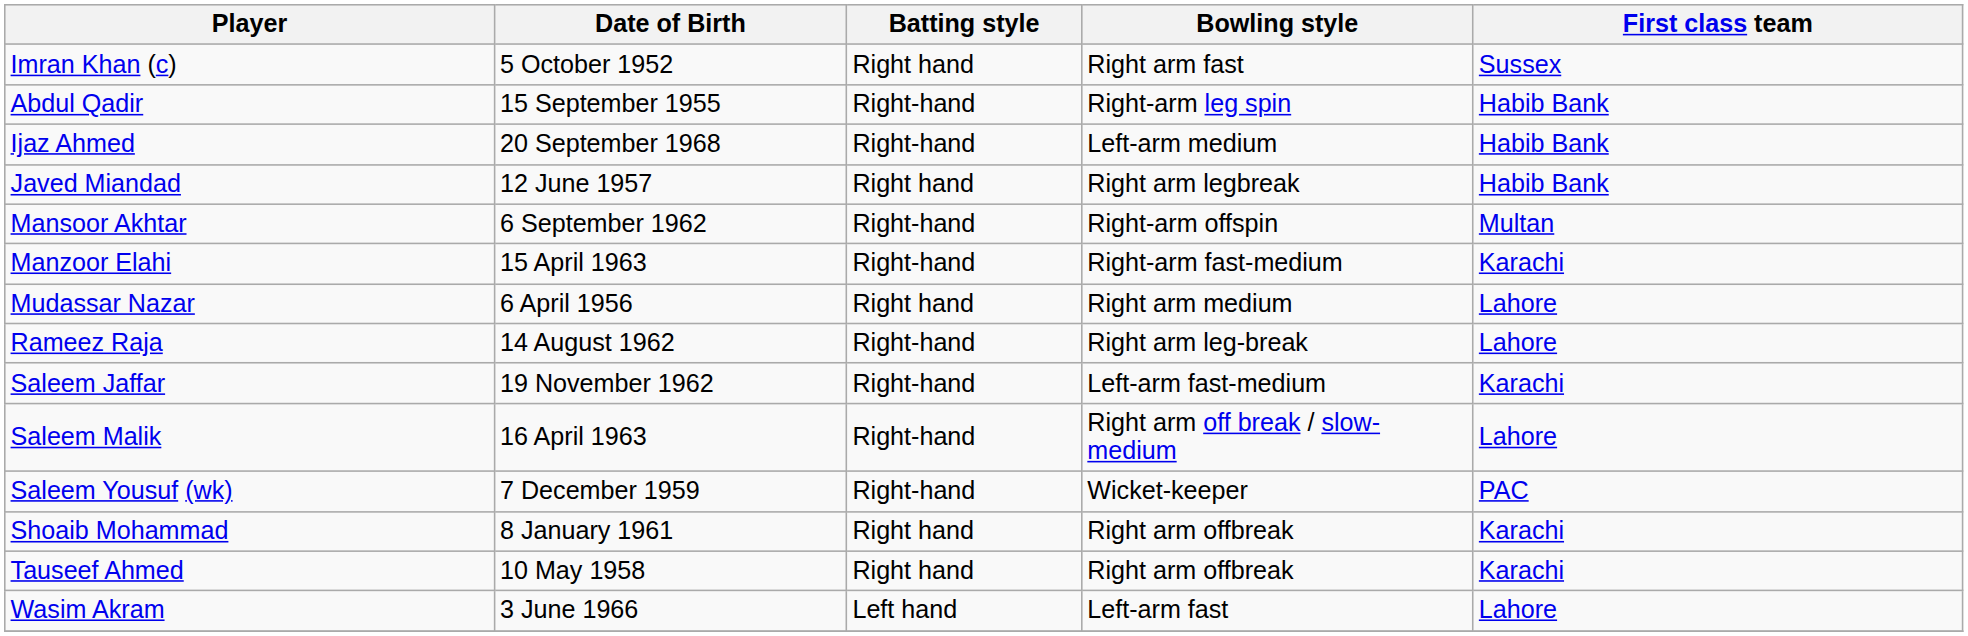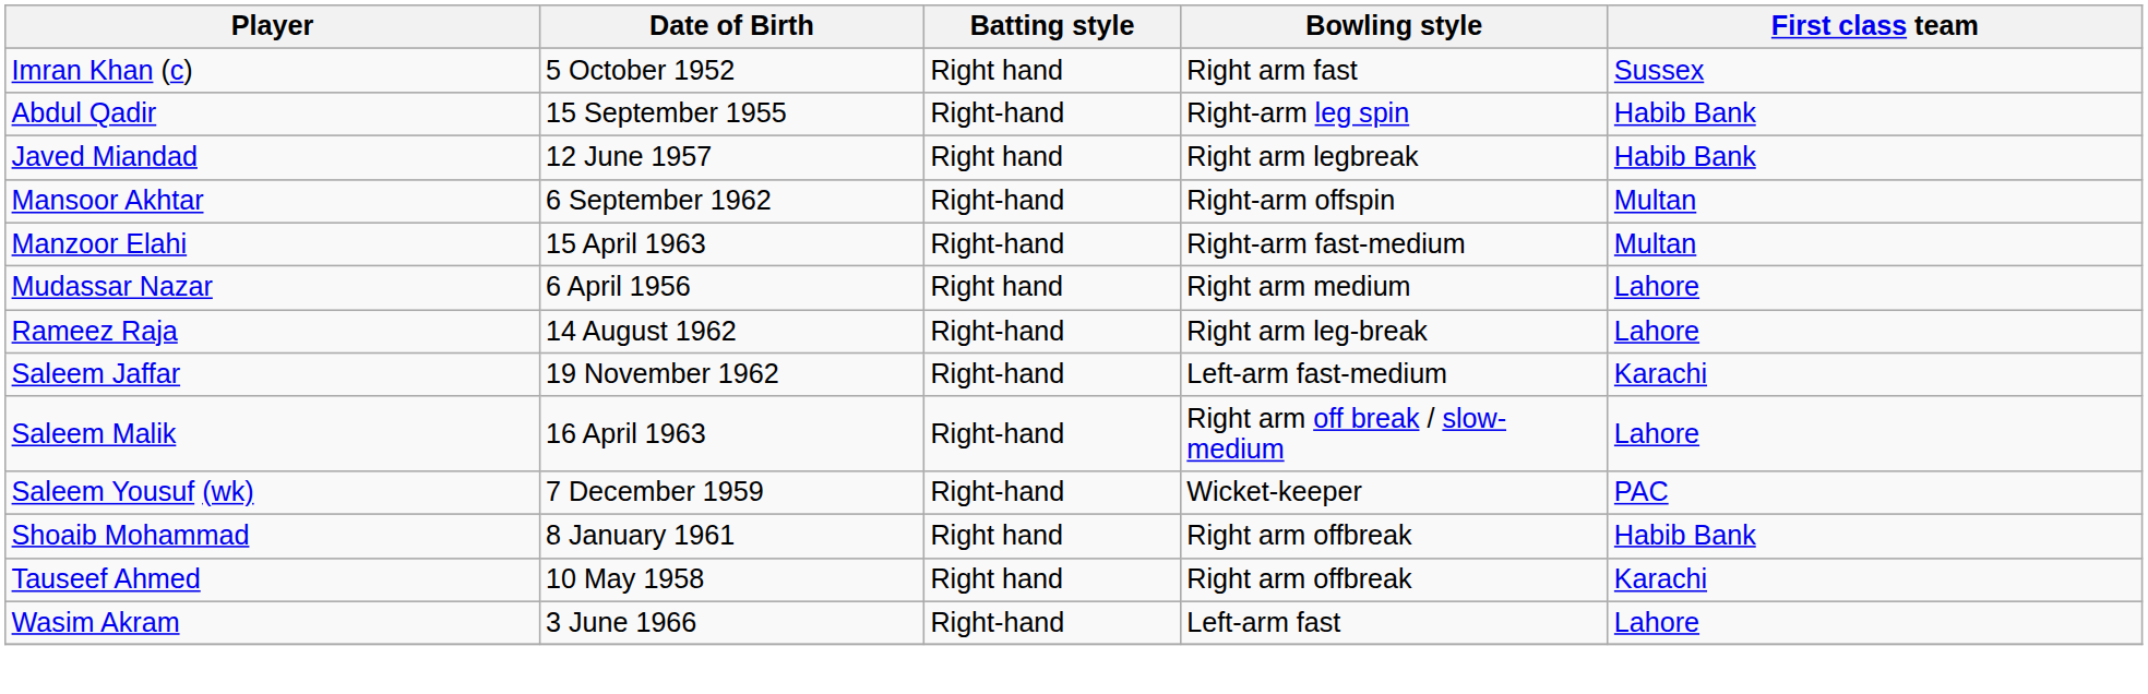- row: Ijaz Ahmed | 20 September 1968 | Right-hand | Left-arm medium | Habib Bank
Manzoor Elahi | First class team: Karachi -> Multan
Shoaib Mohammad | First class team: Karachi -> Habib Bank
Wasim Akram | Batting style: Left hand -> Right-hand
